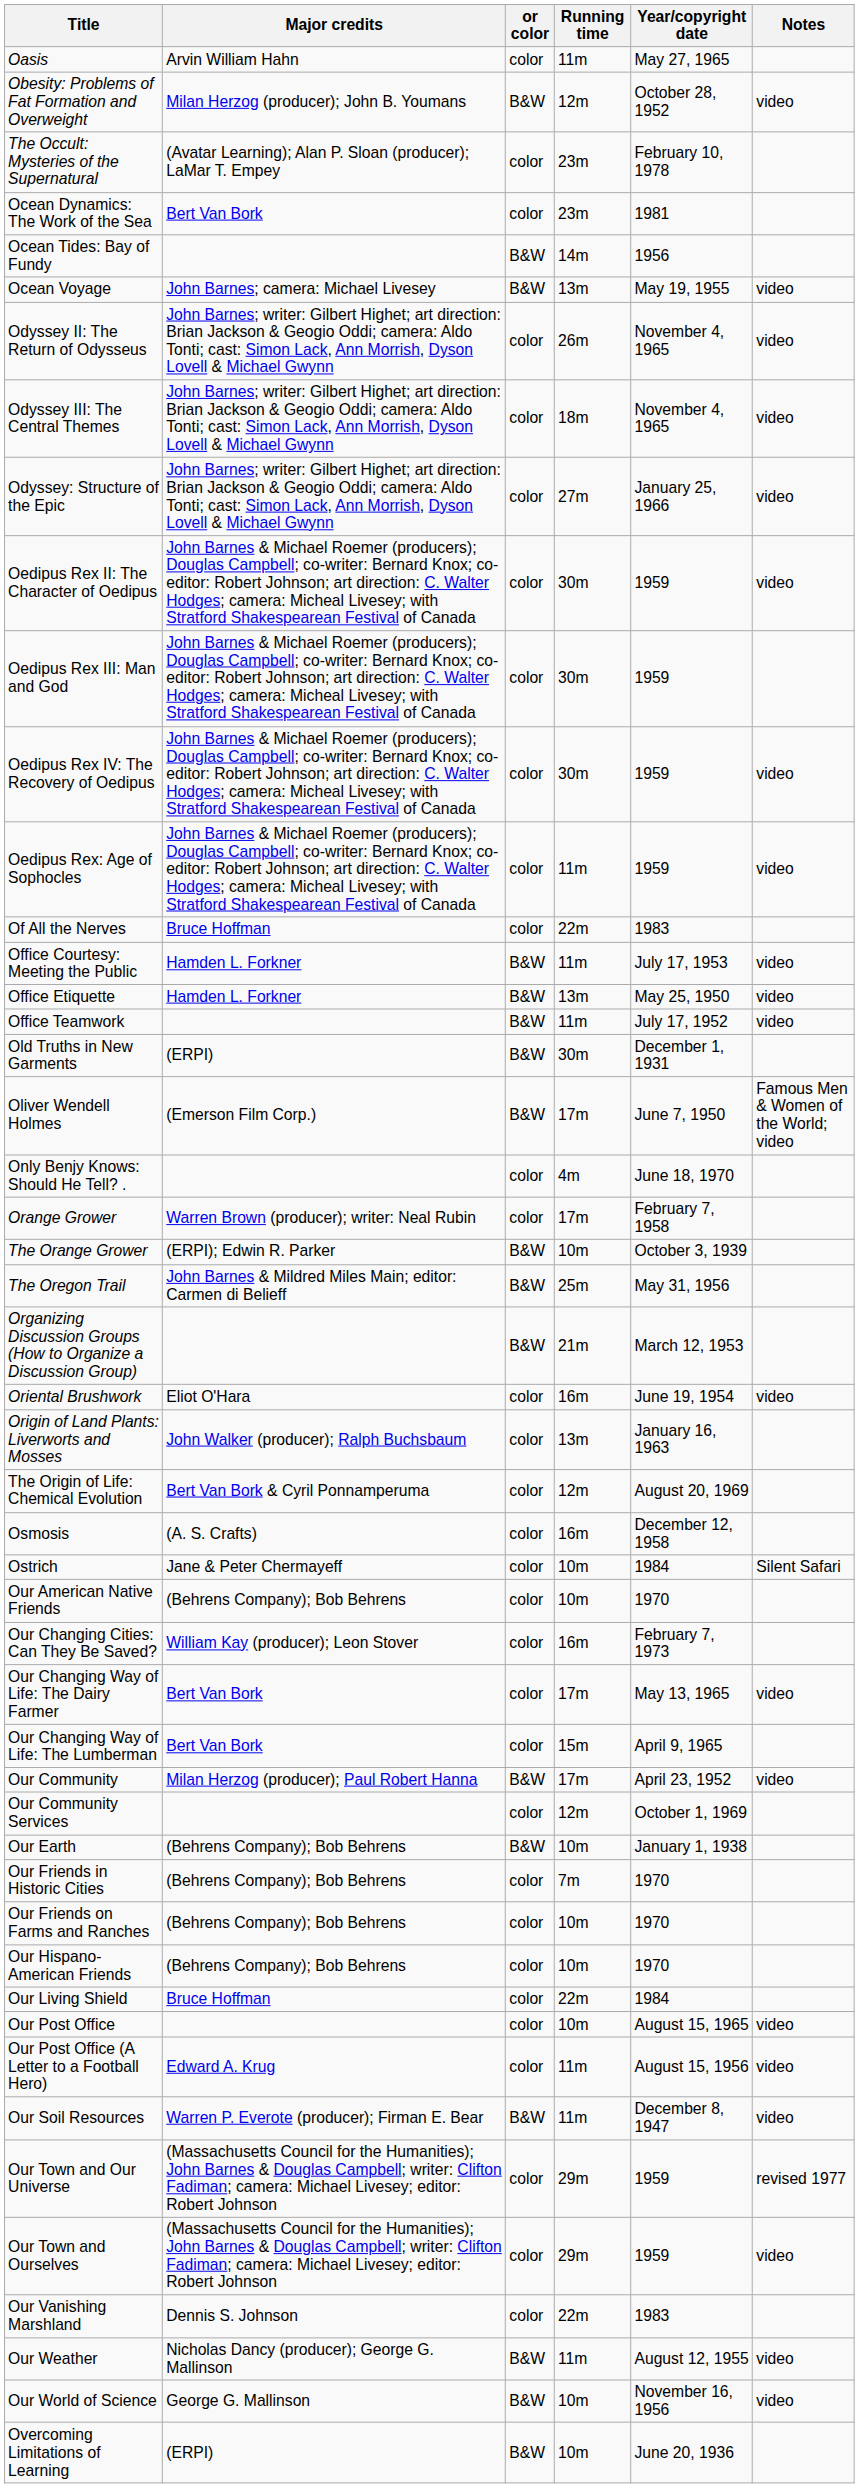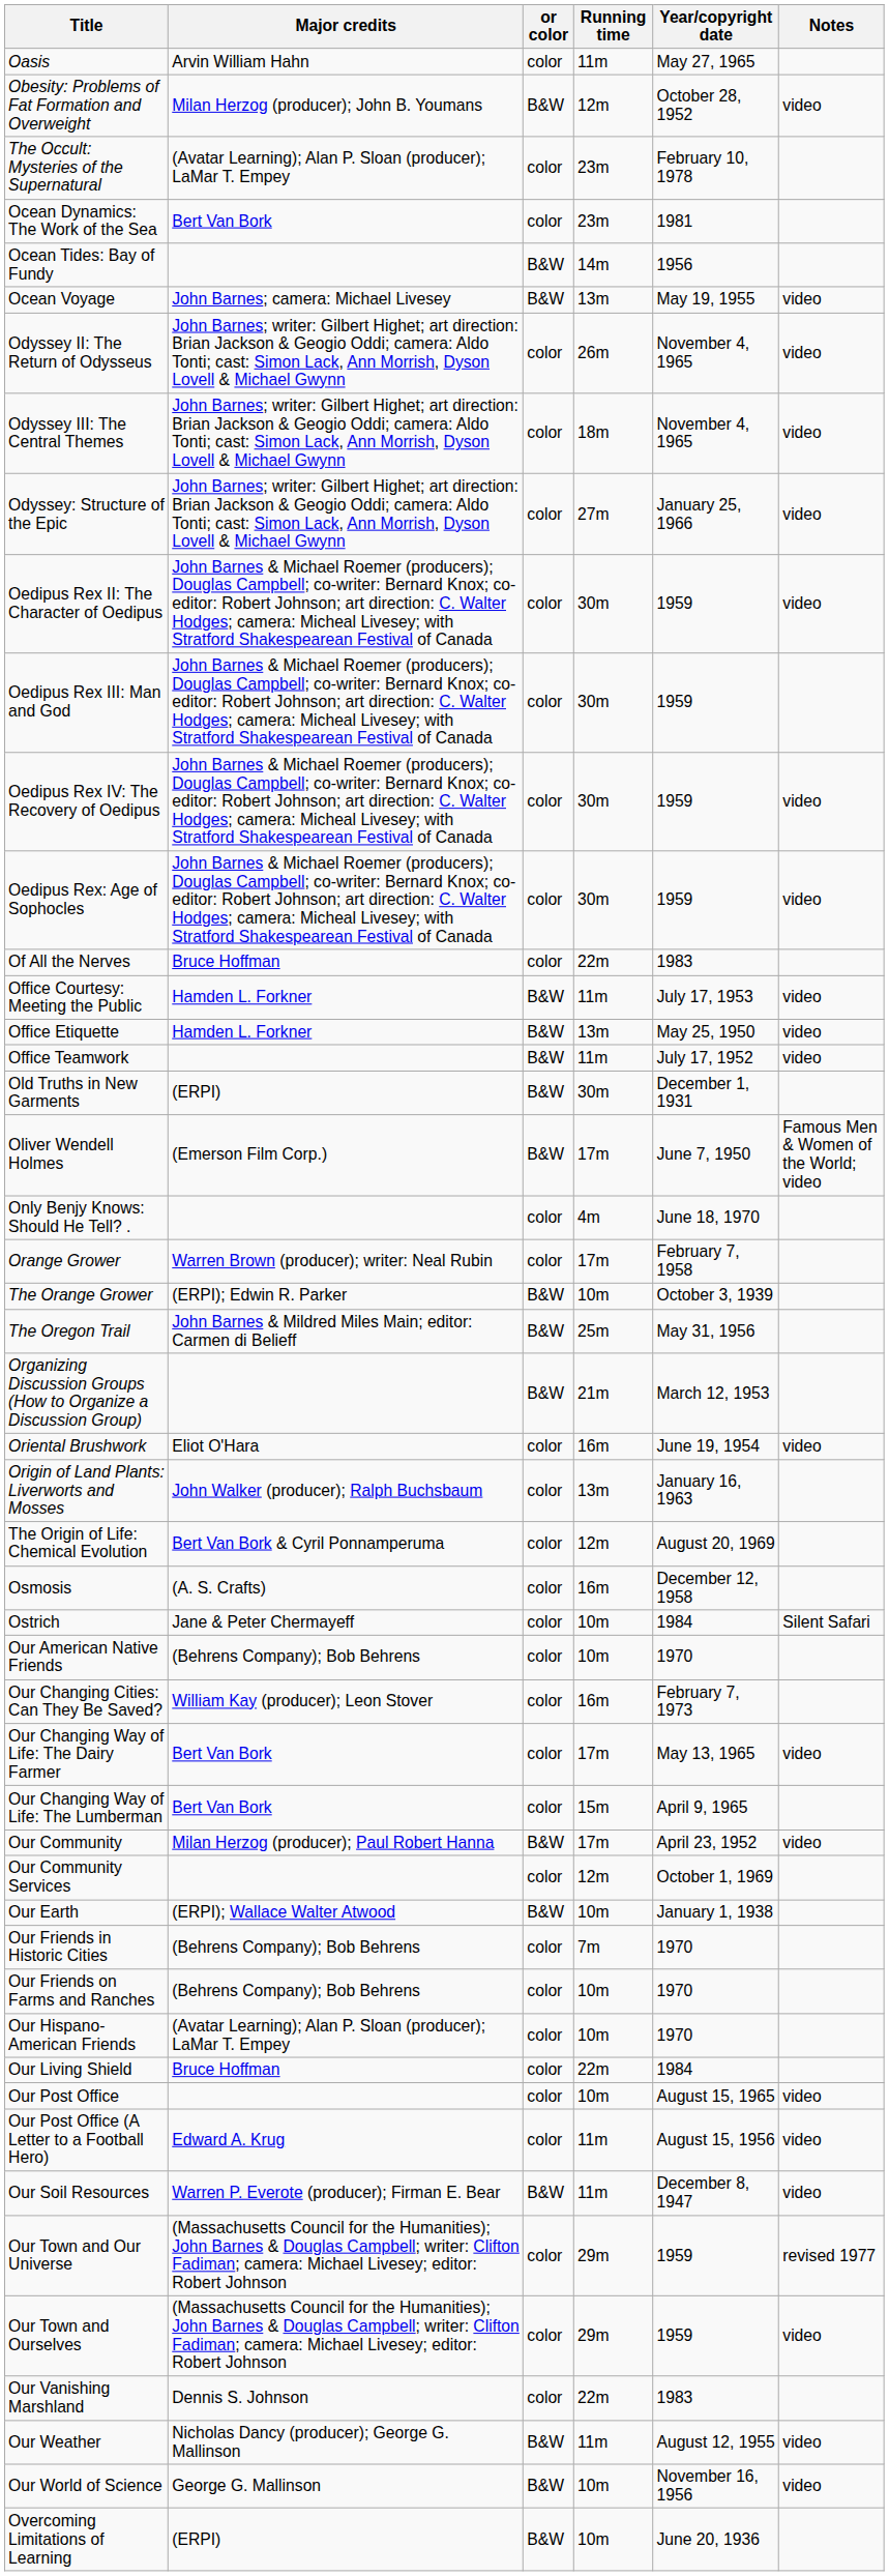Oedipus Rex: Age of Sophocles | Running time: 11m -> 30m
Our Earth | Major credits: (Behrens Company); Bob Behrens -> (ERPI); Wallace Walter Atwood
Our Hispano-American Friends | Major credits: (Behrens Company); Bob Behrens -> (Avatar Learning); Alan P. Sloan (producer); LaMar T. Empey
